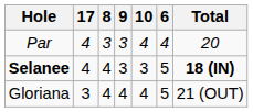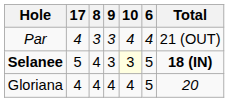Par | Total: 20 -> 21 (OUT)
Selanee | 17: 4 -> 5
Selanee | 10: no background -> lightyellow background
Gloriana | 17: 3 -> 4
Gloriana | Total: 21 (OUT) -> 20
